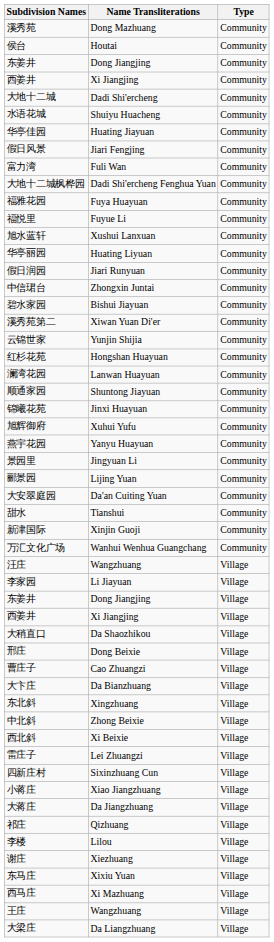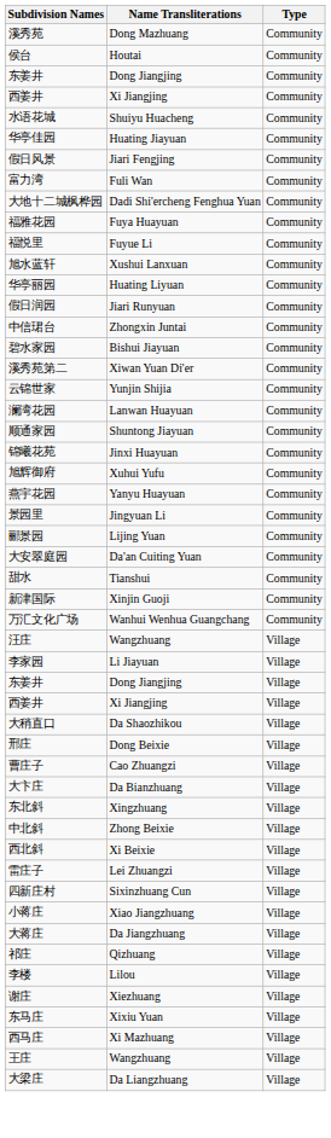- row: 大地十二城 | Dadi Shi'ercheng | Community
- row: 红杉花苑 | Hongshan Huayuan | Community
